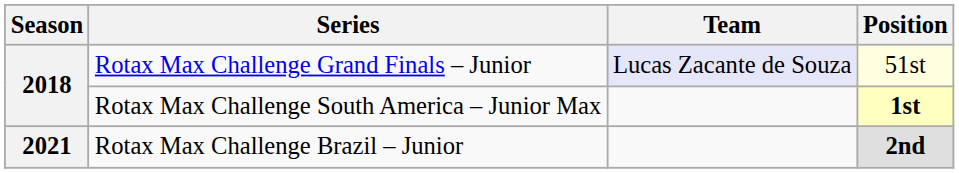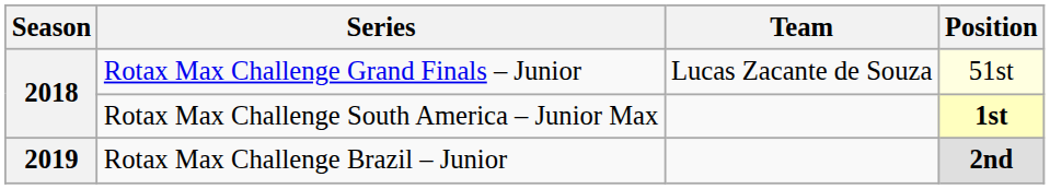Rotax Max Challenge Grand Finals – Junior | Team: lavender background -> no background
Rotax Max Challenge Brazil – Junior | Season: 2021 -> 2019
